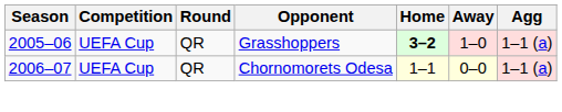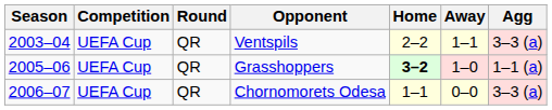+ row: 2003–04 | UEFA Cup | QR | Ventspils | 2–2 | 1–1 | 3–3 (a)
Chornomorets Odesa | Agg: 1–1 (a) -> 3–3 (a)
